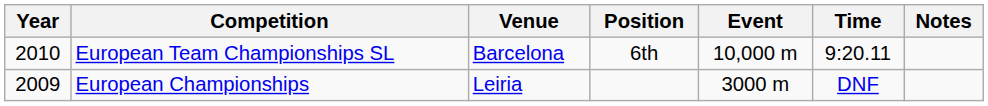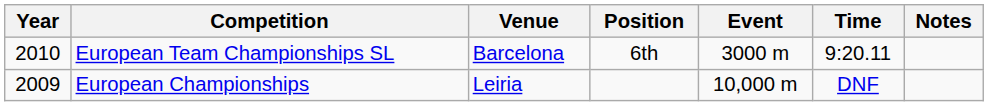European Team Championships SL | Event: 10,000 m -> 3000 m
European Championships | Event: 3000 m -> 10,000 m
